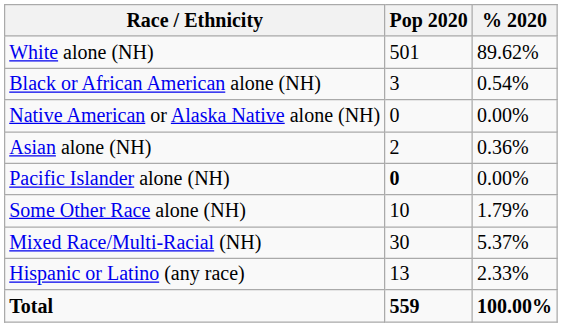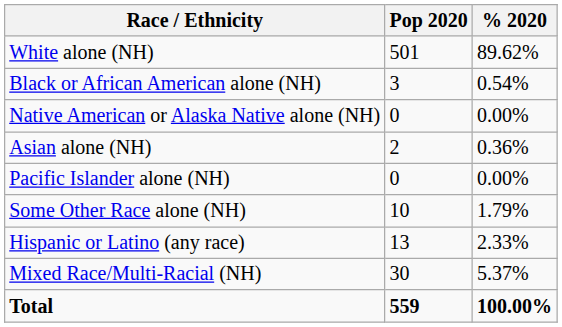Pacific Islander alone (NH) | Pop 2020: bold -> normal
rows swapped: Mixed Race/Multi-Racial (NH) <-> Hispanic or Latino (any race)
